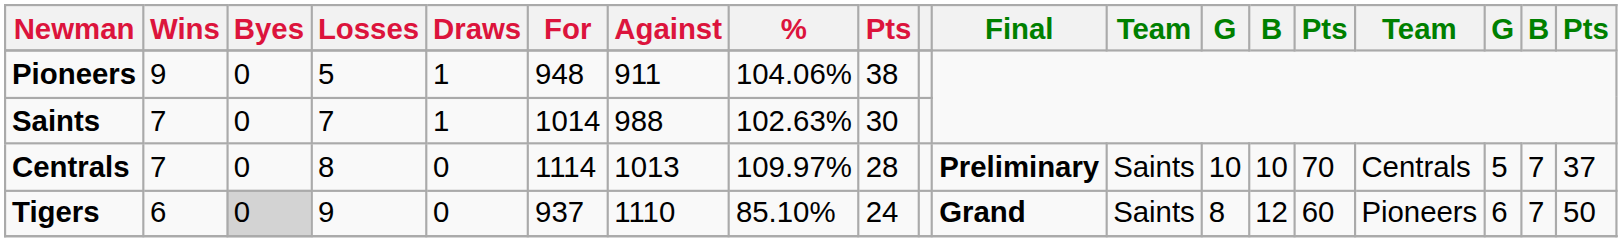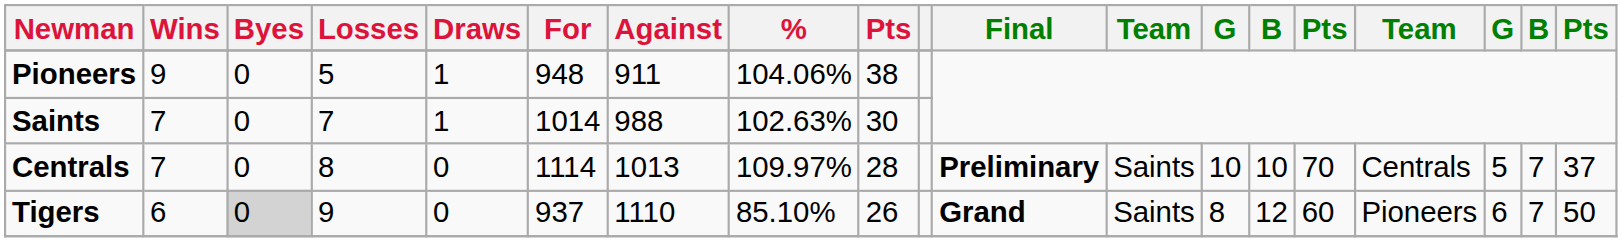Tigers | column 9: 24 -> 26
